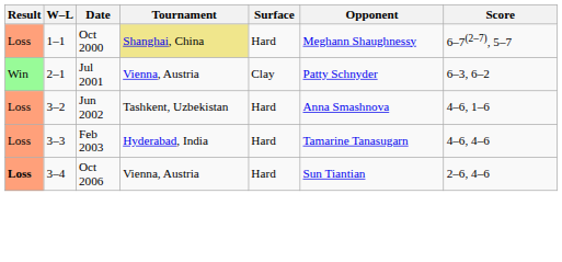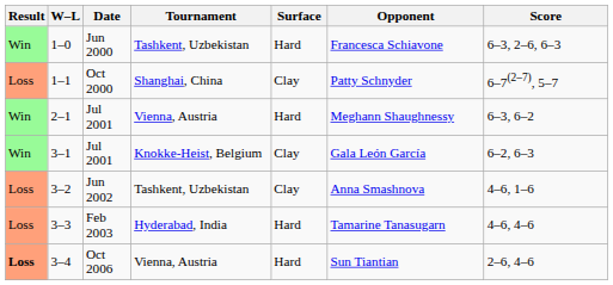+ row: Win | 1–0 | Jun 2000 | Tashkent, Uzbekistan | Hard | Francesca Schiavone | 6–3, 2–6, 6–3
1–1 | Tournament: khaki background -> no background
1–1 | Surface: Hard -> Clay
1–1 | Opponent: Meghann Shaughnessy -> Patty Schnyder
2–1 | Surface: Clay -> Hard
2–1 | Opponent: Patty Schnyder -> Meghann Shaughnessy
+ row: Win | 3–1 | Jul 2001 | Knokke-Heist, Belgium | Clay | Gala León García | 6–2, 6–3
3–2 | Surface: Hard -> Clay
